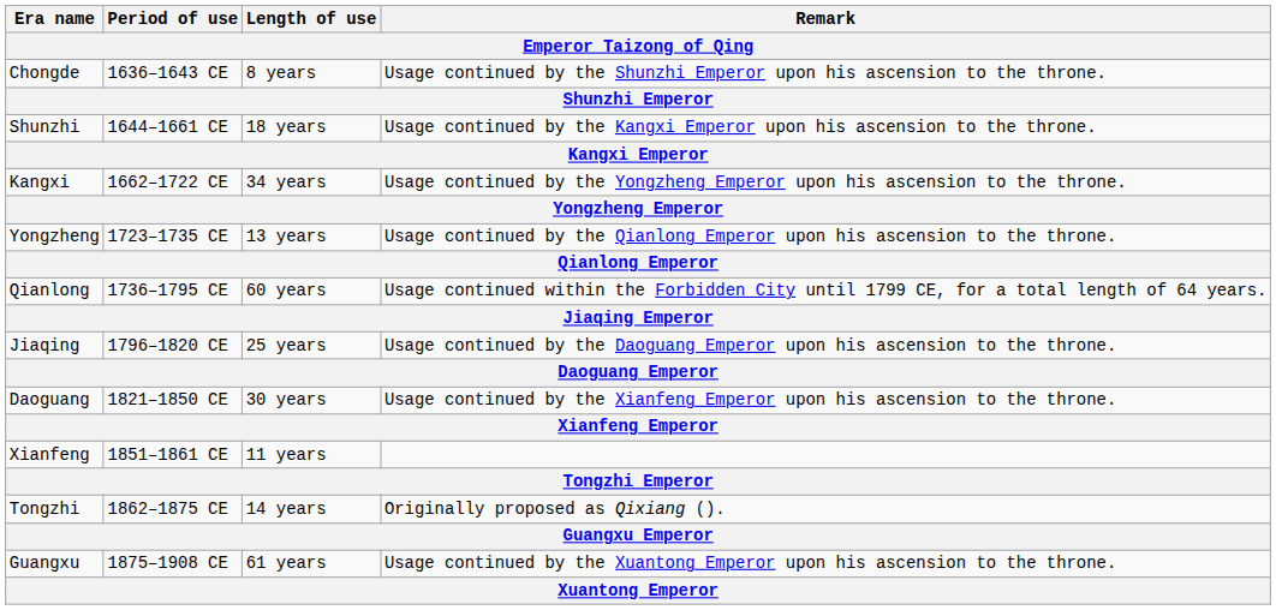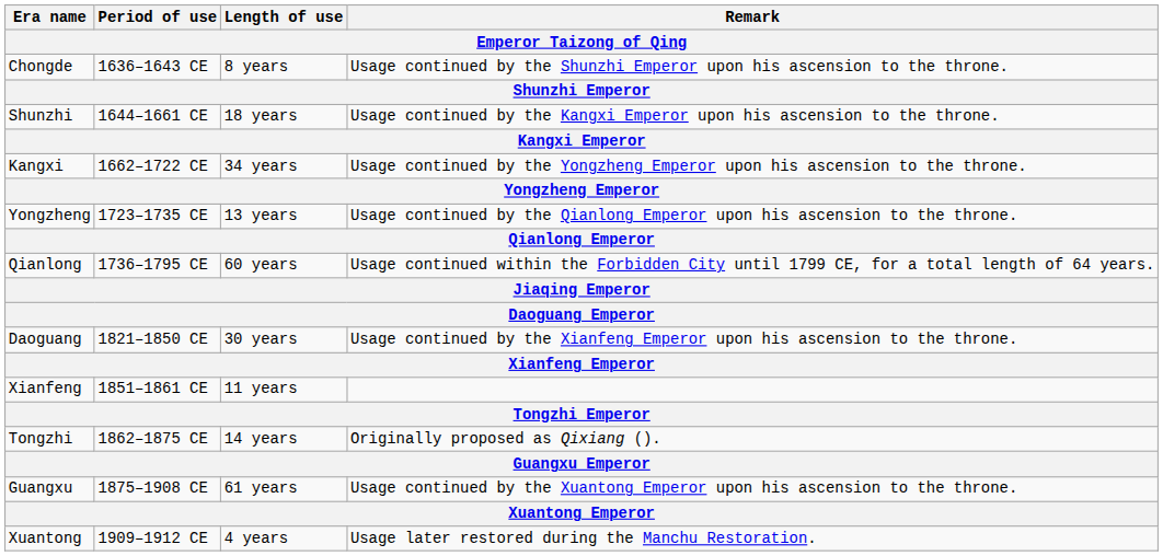- row: Jiaqing | 1796–1820 CE | 25 years | Usage continued by the Daoguang Emperor upon his ascension to the throne.
+ row: Xuantong | 1909–1912 CE | 4 years | Usage later restored during the Manchu Restoration.
